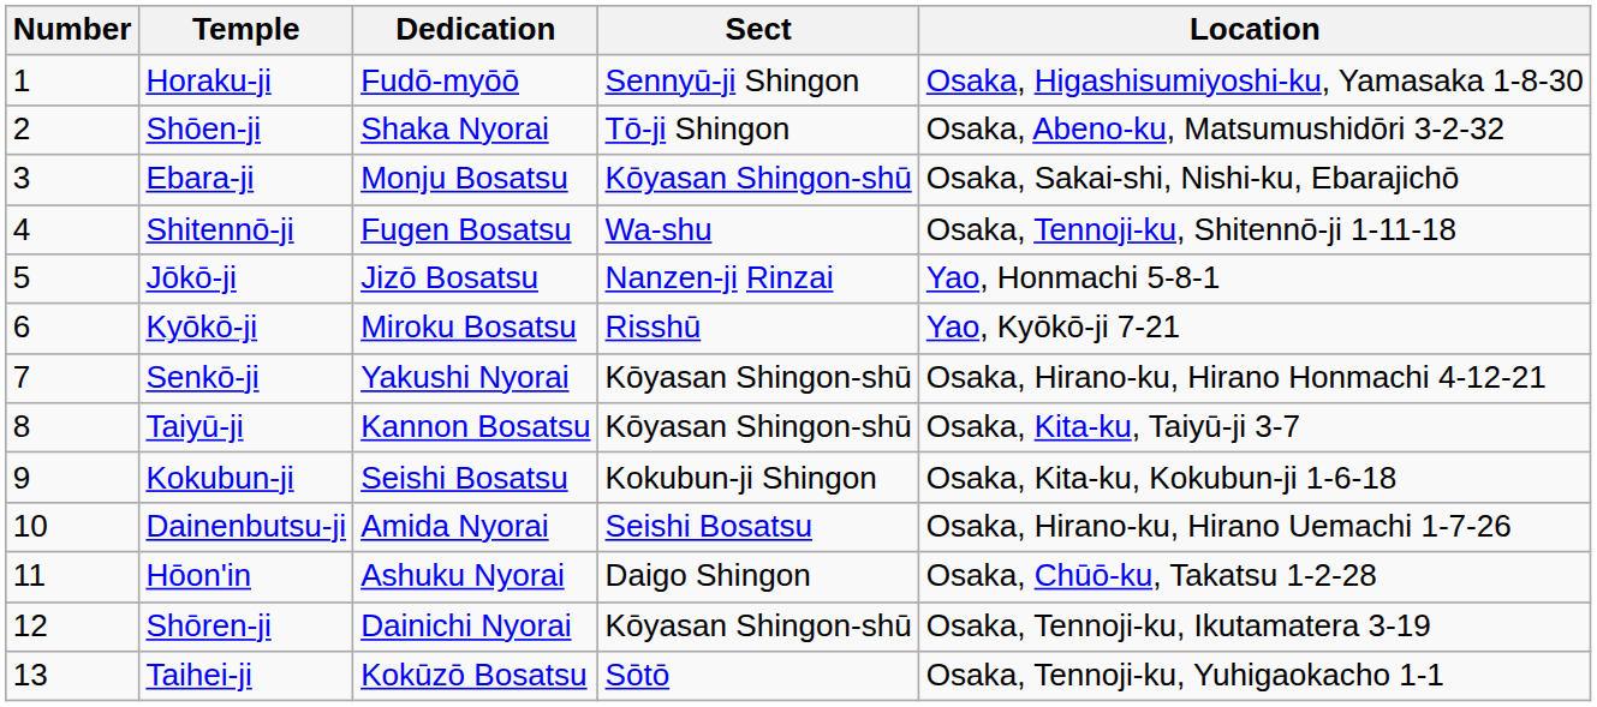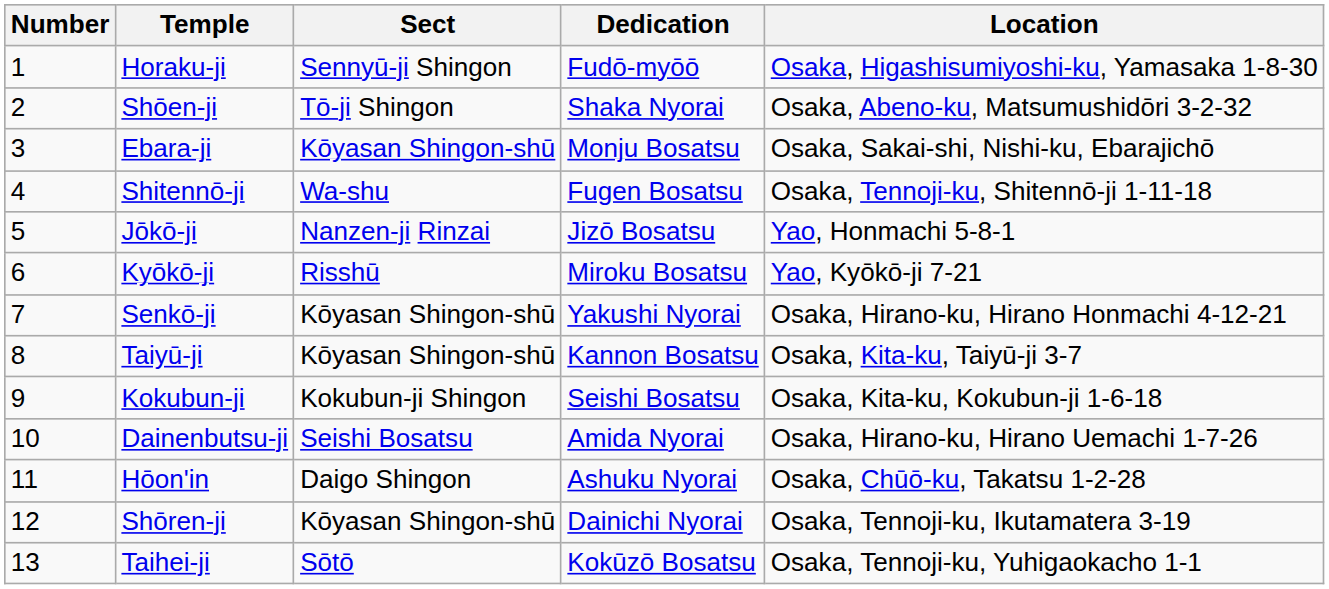columns swapped: Sect <-> Dedication
